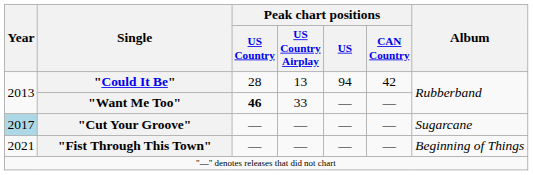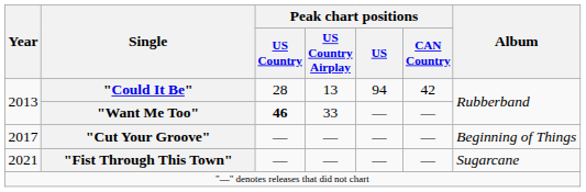"Cut Your Groove" | Year: lightblue background -> no background
"Cut Your Groove" | Album: Sugarcane -> Beginning of Things
"Fist Through This Town" | Album: Beginning of Things -> Sugarcane
